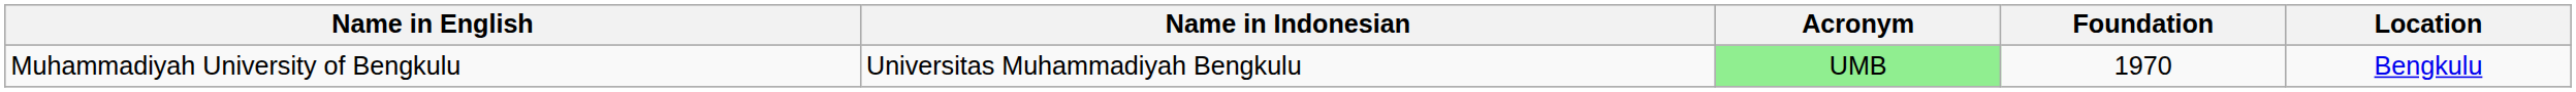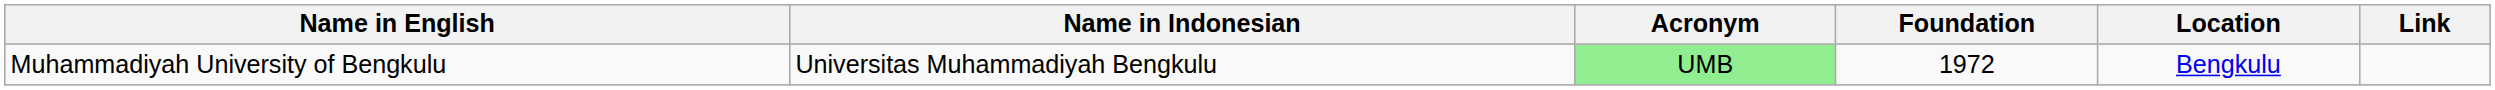+ column: Link
Muhammadiyah University of Bengkulu | Foundation: 1970 -> 1972
